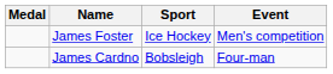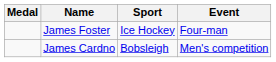James Foster | Event: Men's competition -> Four-man
James Cardno | Event: Four-man -> Men's competition
